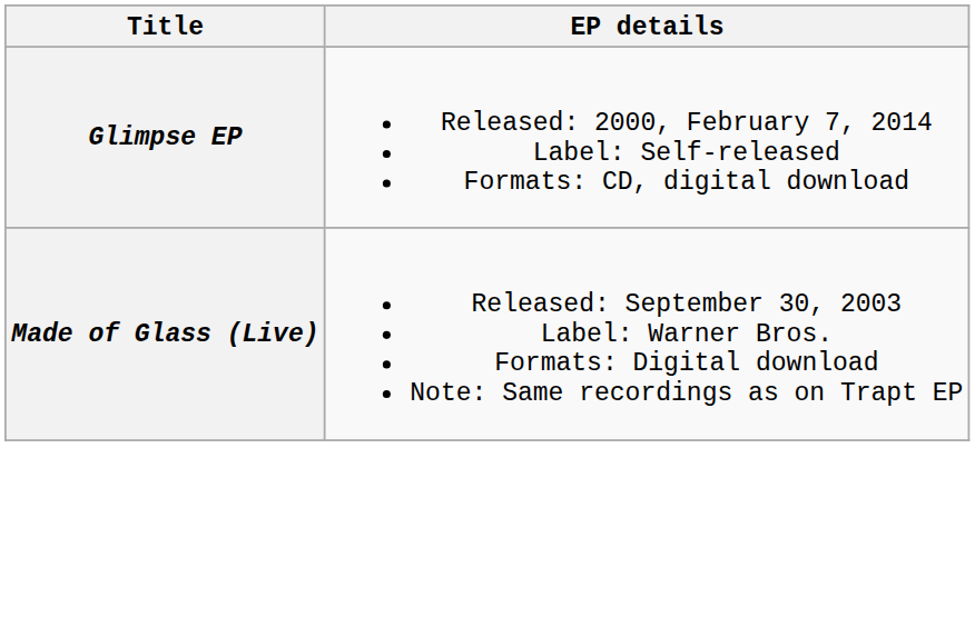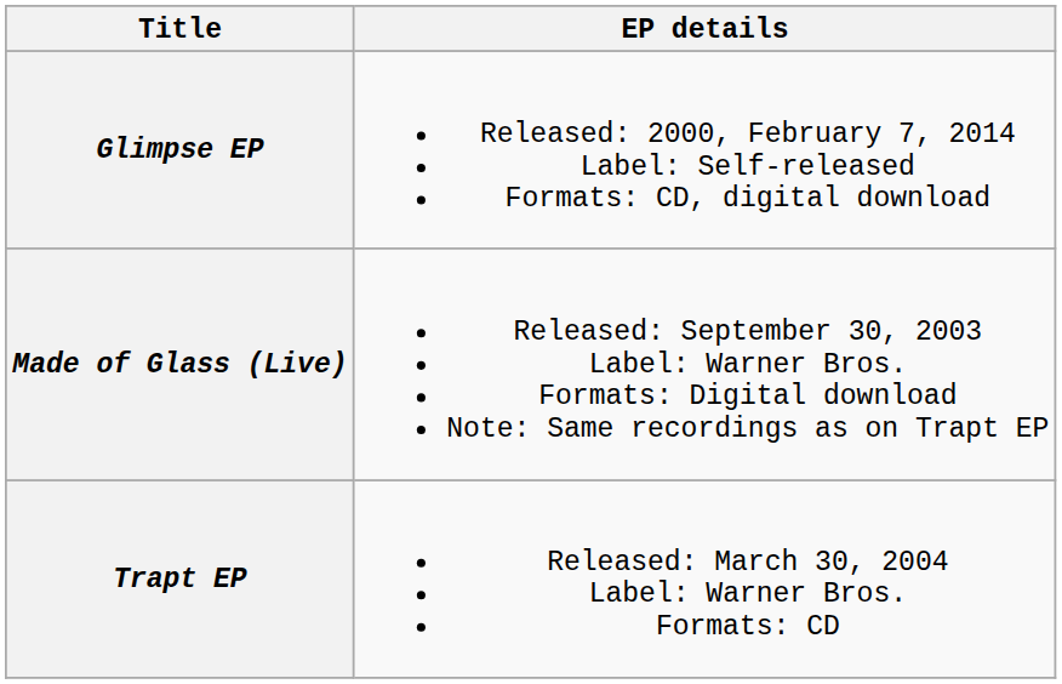+ row: Trapt EP | Released: March 30, 2004 Label: Warner Bros. Formats: CD
